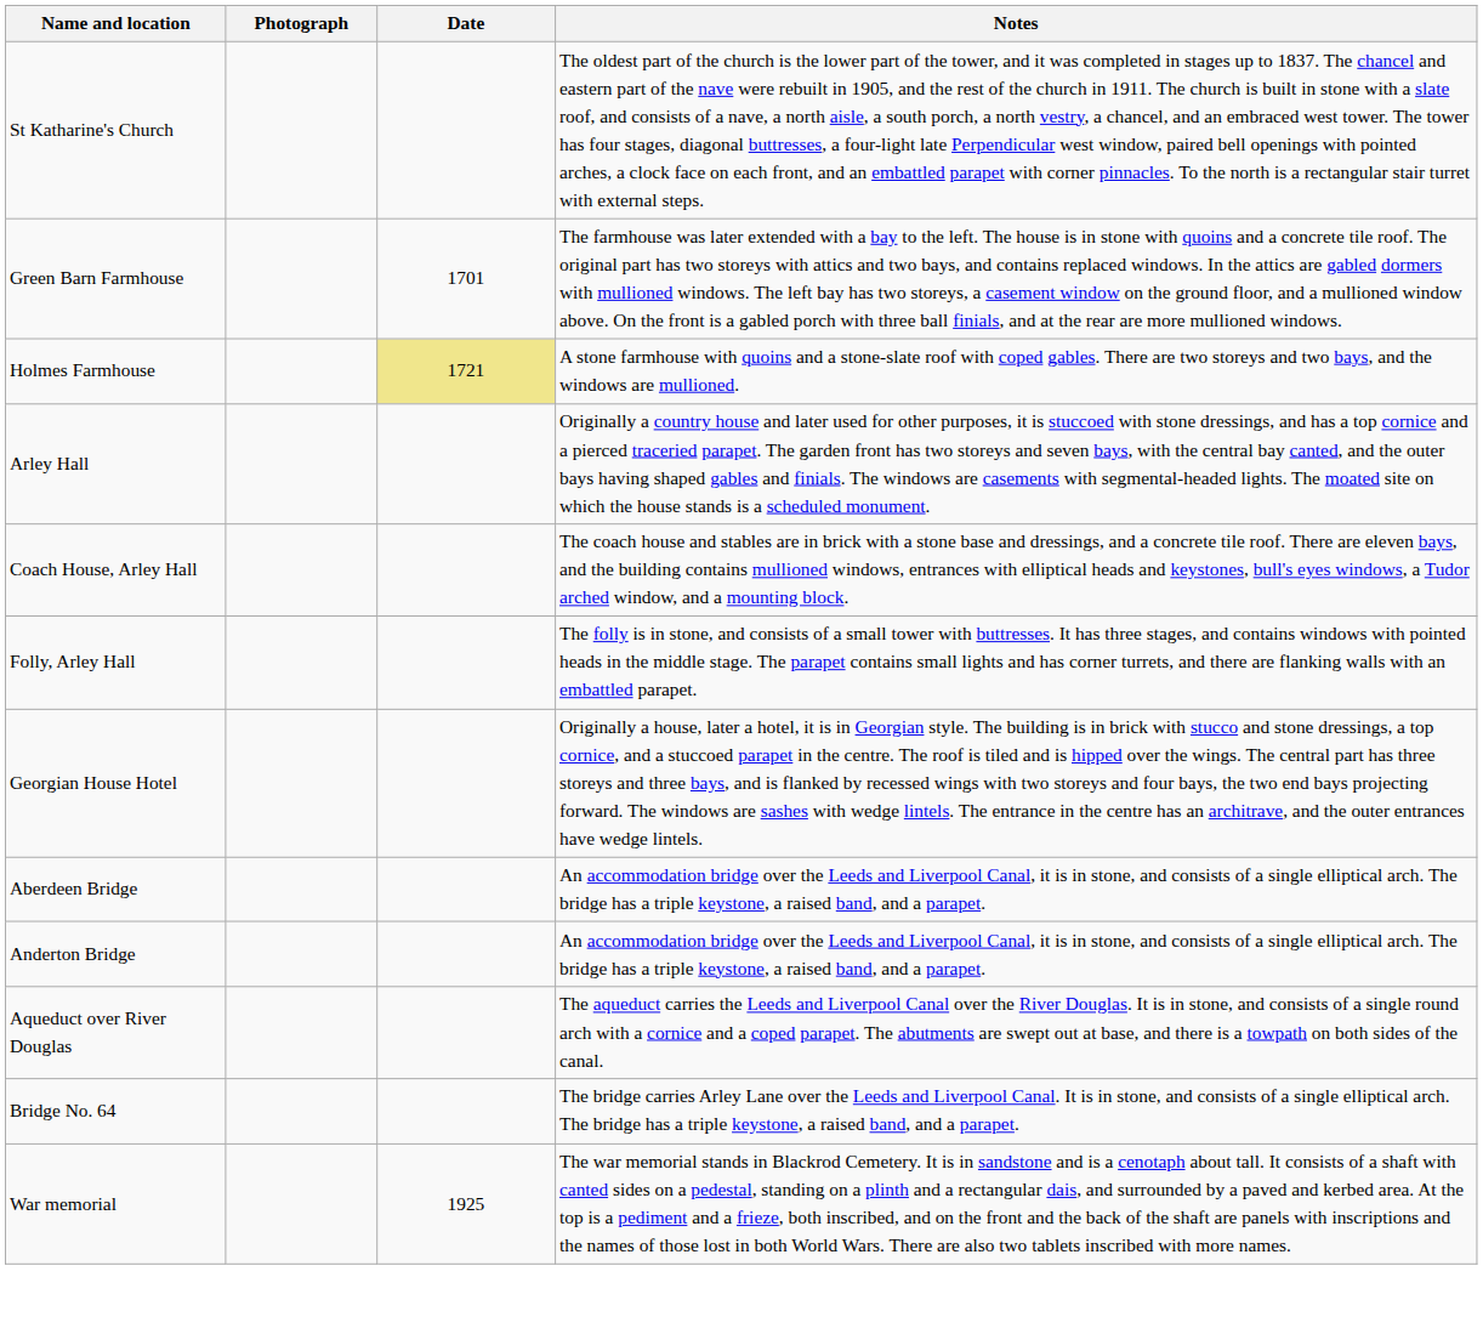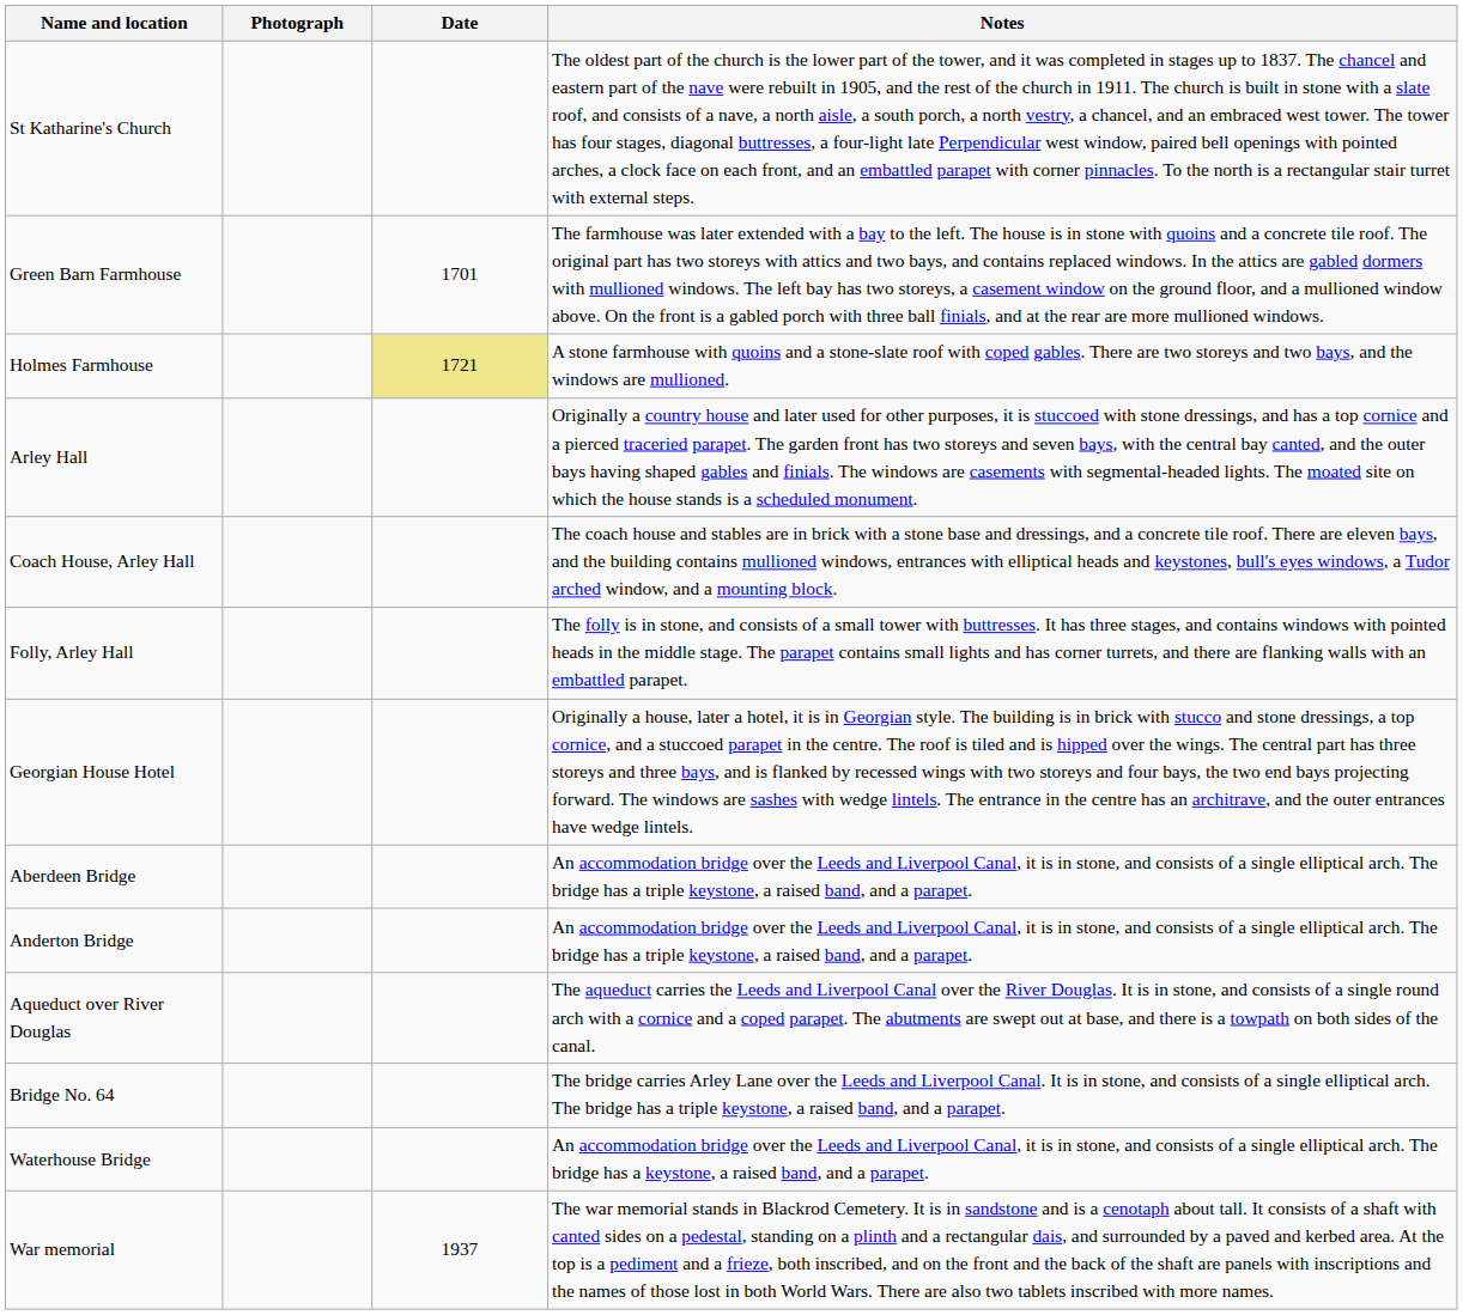+ row: Waterhouse Bridge | An accommodation bridge over the Leeds and Liverpool Canal, it is in stone, and consists of a single elliptical arch. The bridge has a keystone, a raised band, and a parapet.
War memorial | Date: 1925 -> 1937
